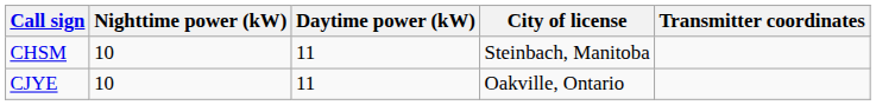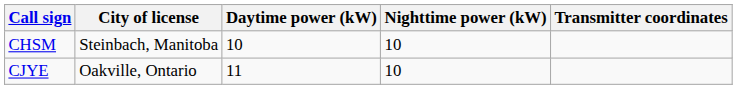columns swapped: City of license <-> Nighttime power (kW)
CHSM | Daytime power (kW): 11 -> 10
